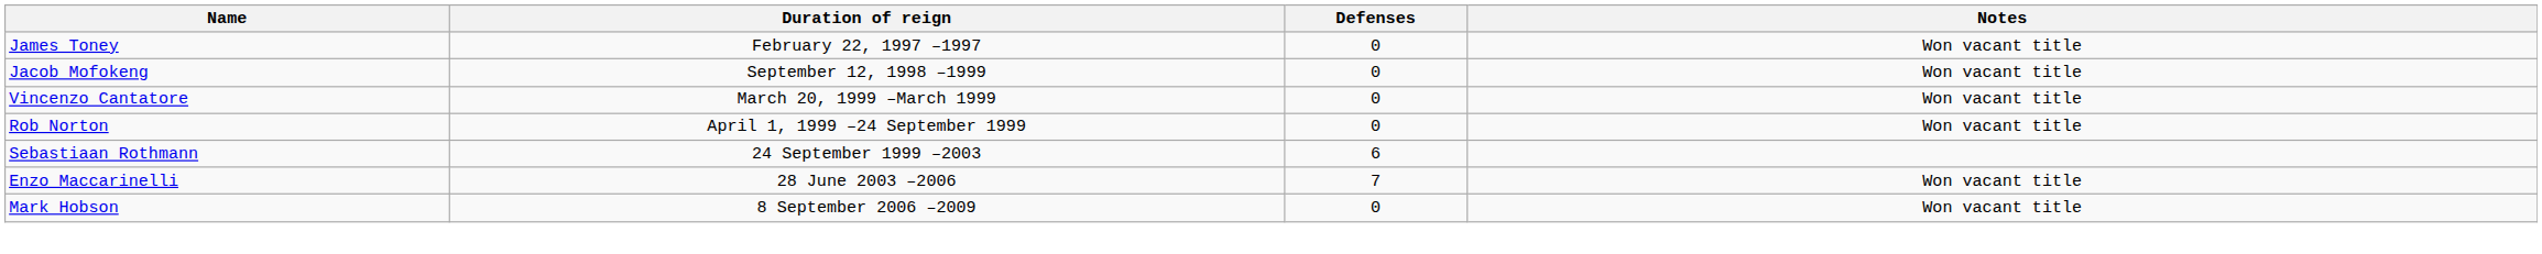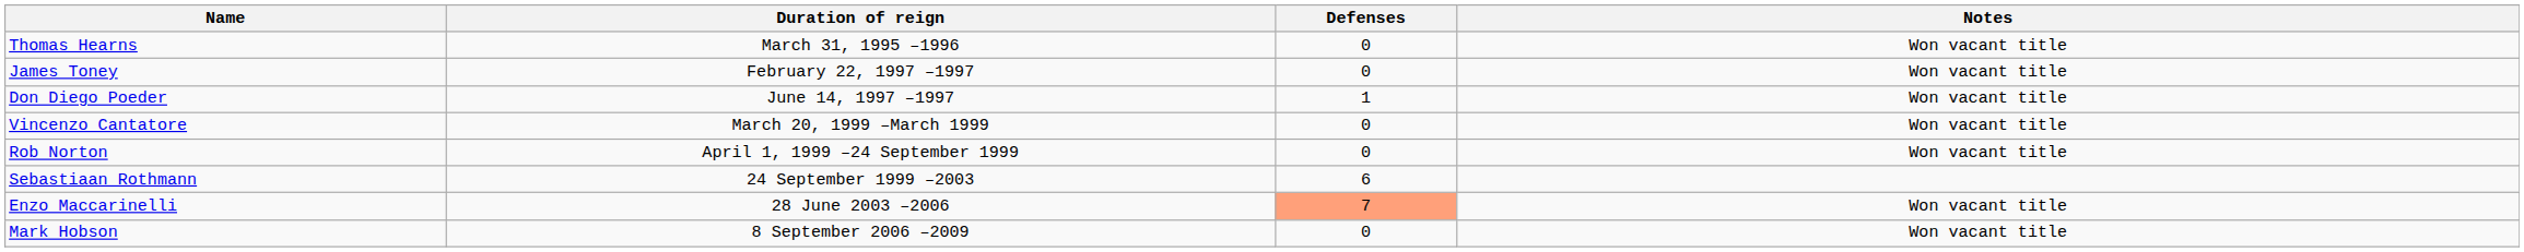+ row: Thomas Hearns | March 31, 1995 –1996 | 0 | Won vacant title
+ row: Don Diego Poeder | June 14, 1997 –1997 | 1 | Won vacant title
- row: Jacob Mofokeng | September 12, 1998 –1999 | 0 | Won vacant title
Enzo Maccarinelli | Defenses: no background -> lightsalmon background
